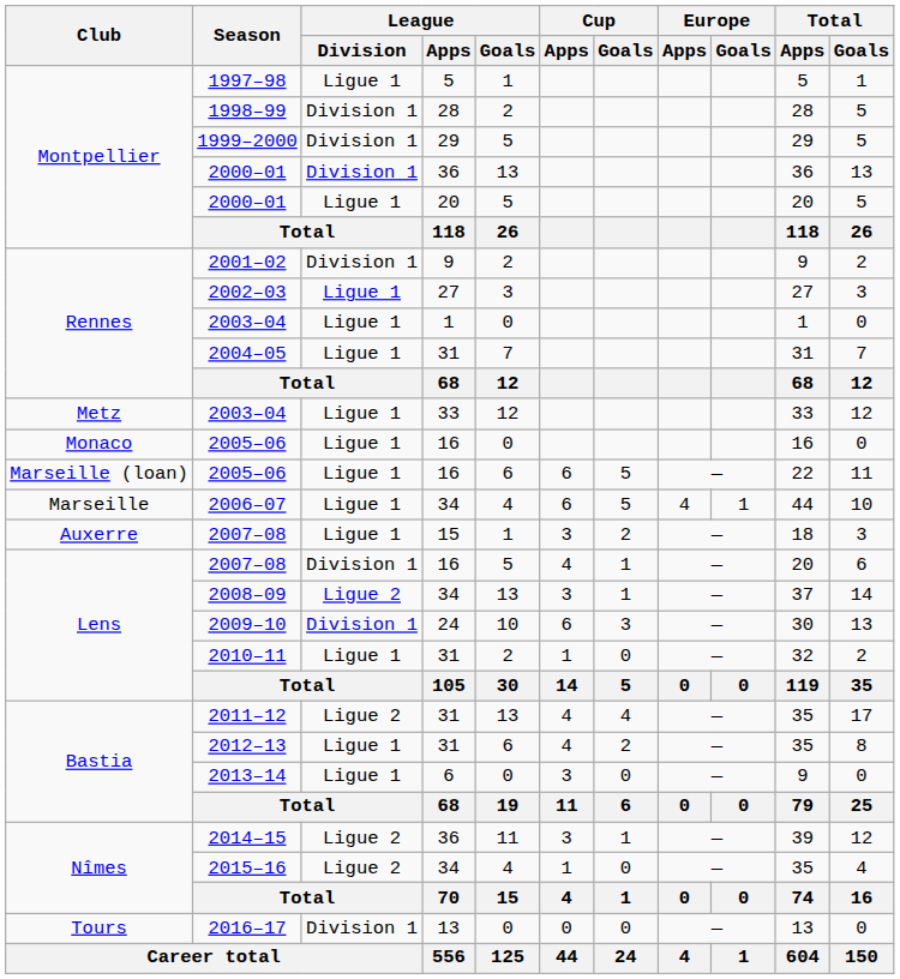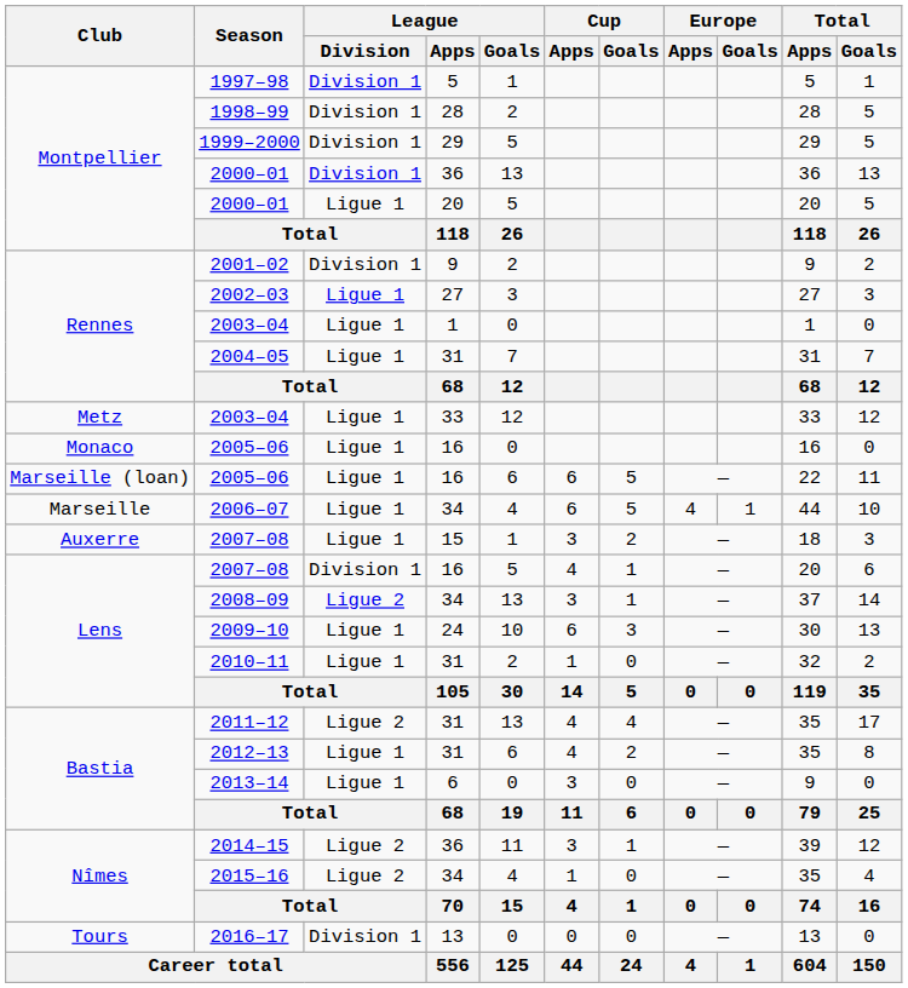1997–98 | League / Division: Ligue 1 -> Division 1
2009–10 | League / Division: Division 1 -> Ligue 1
